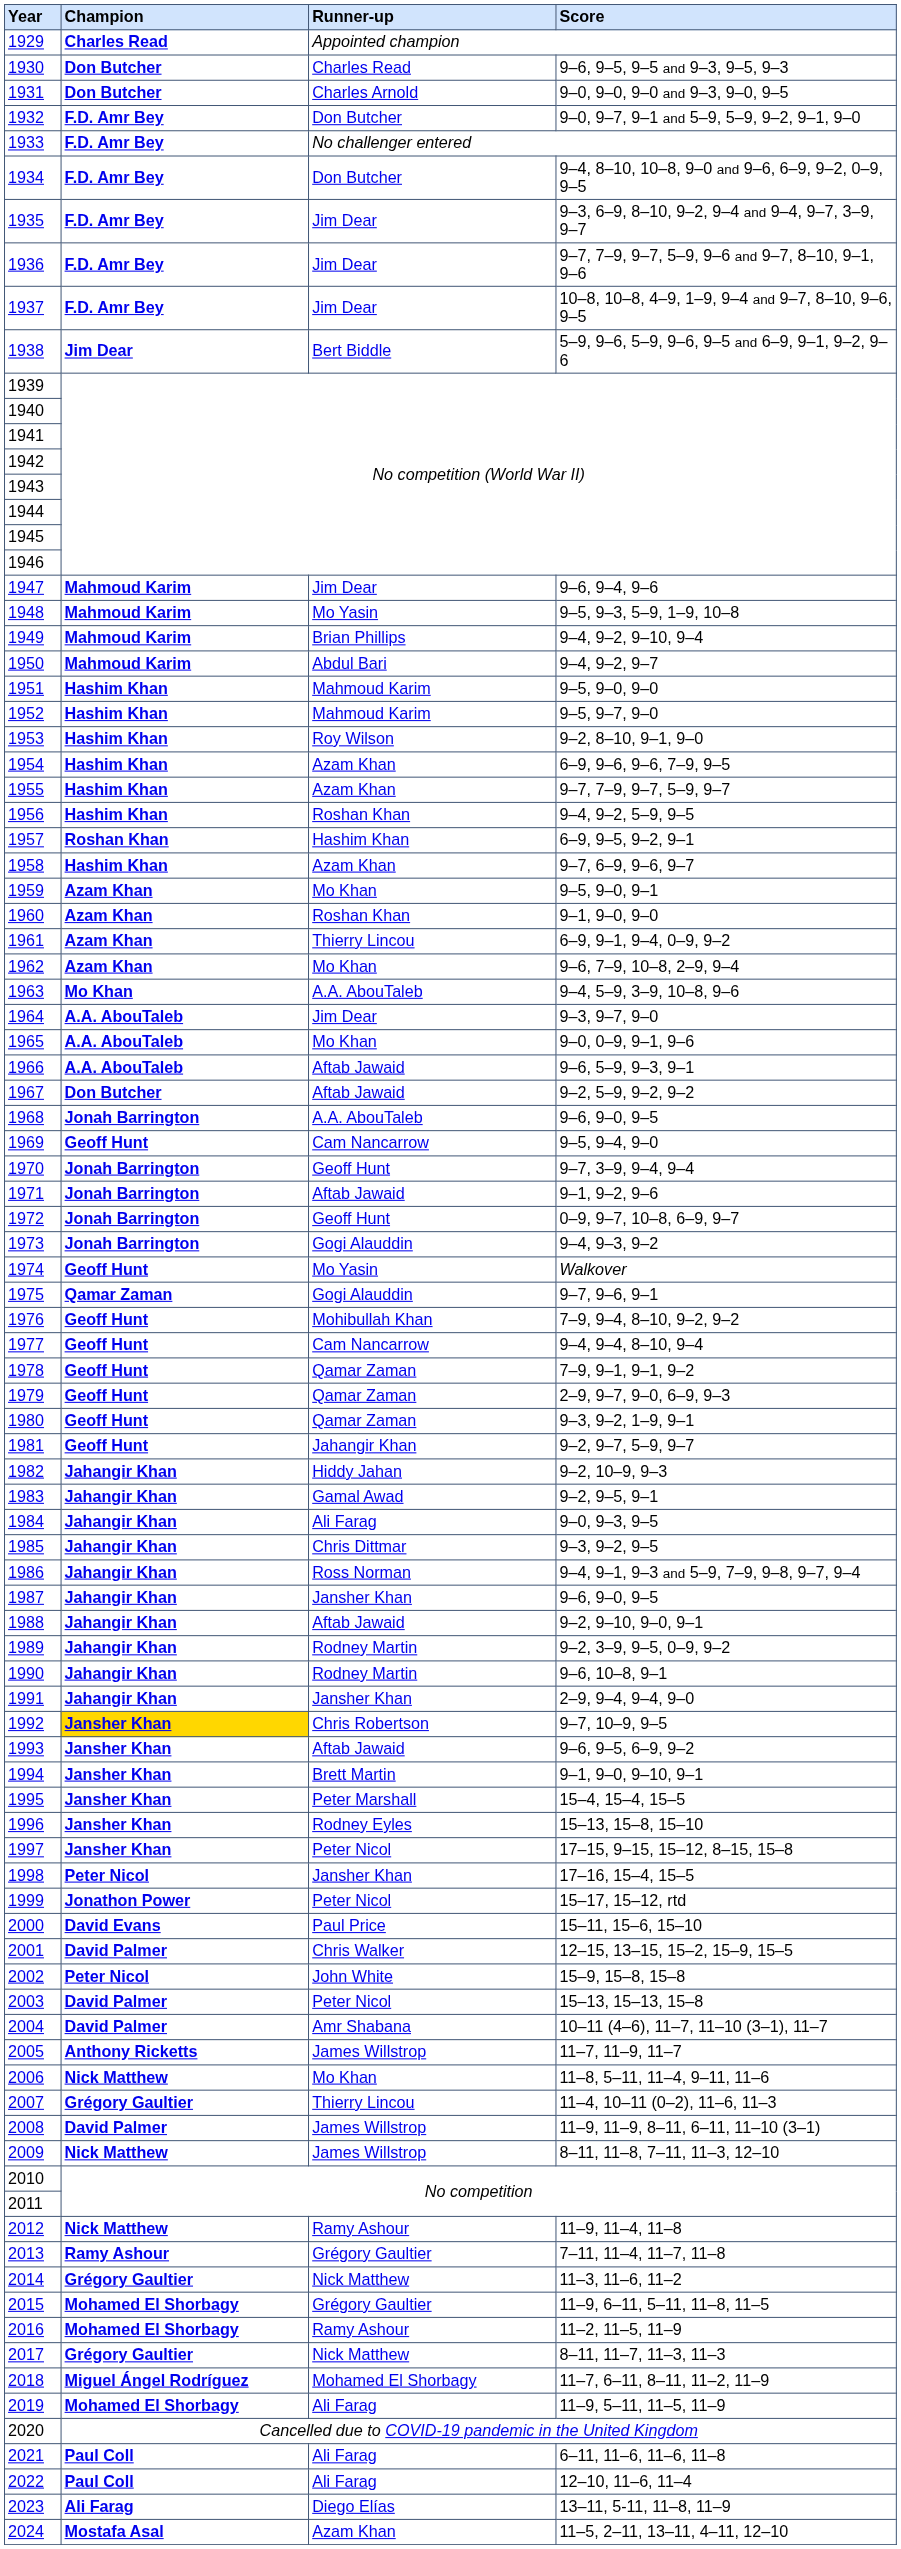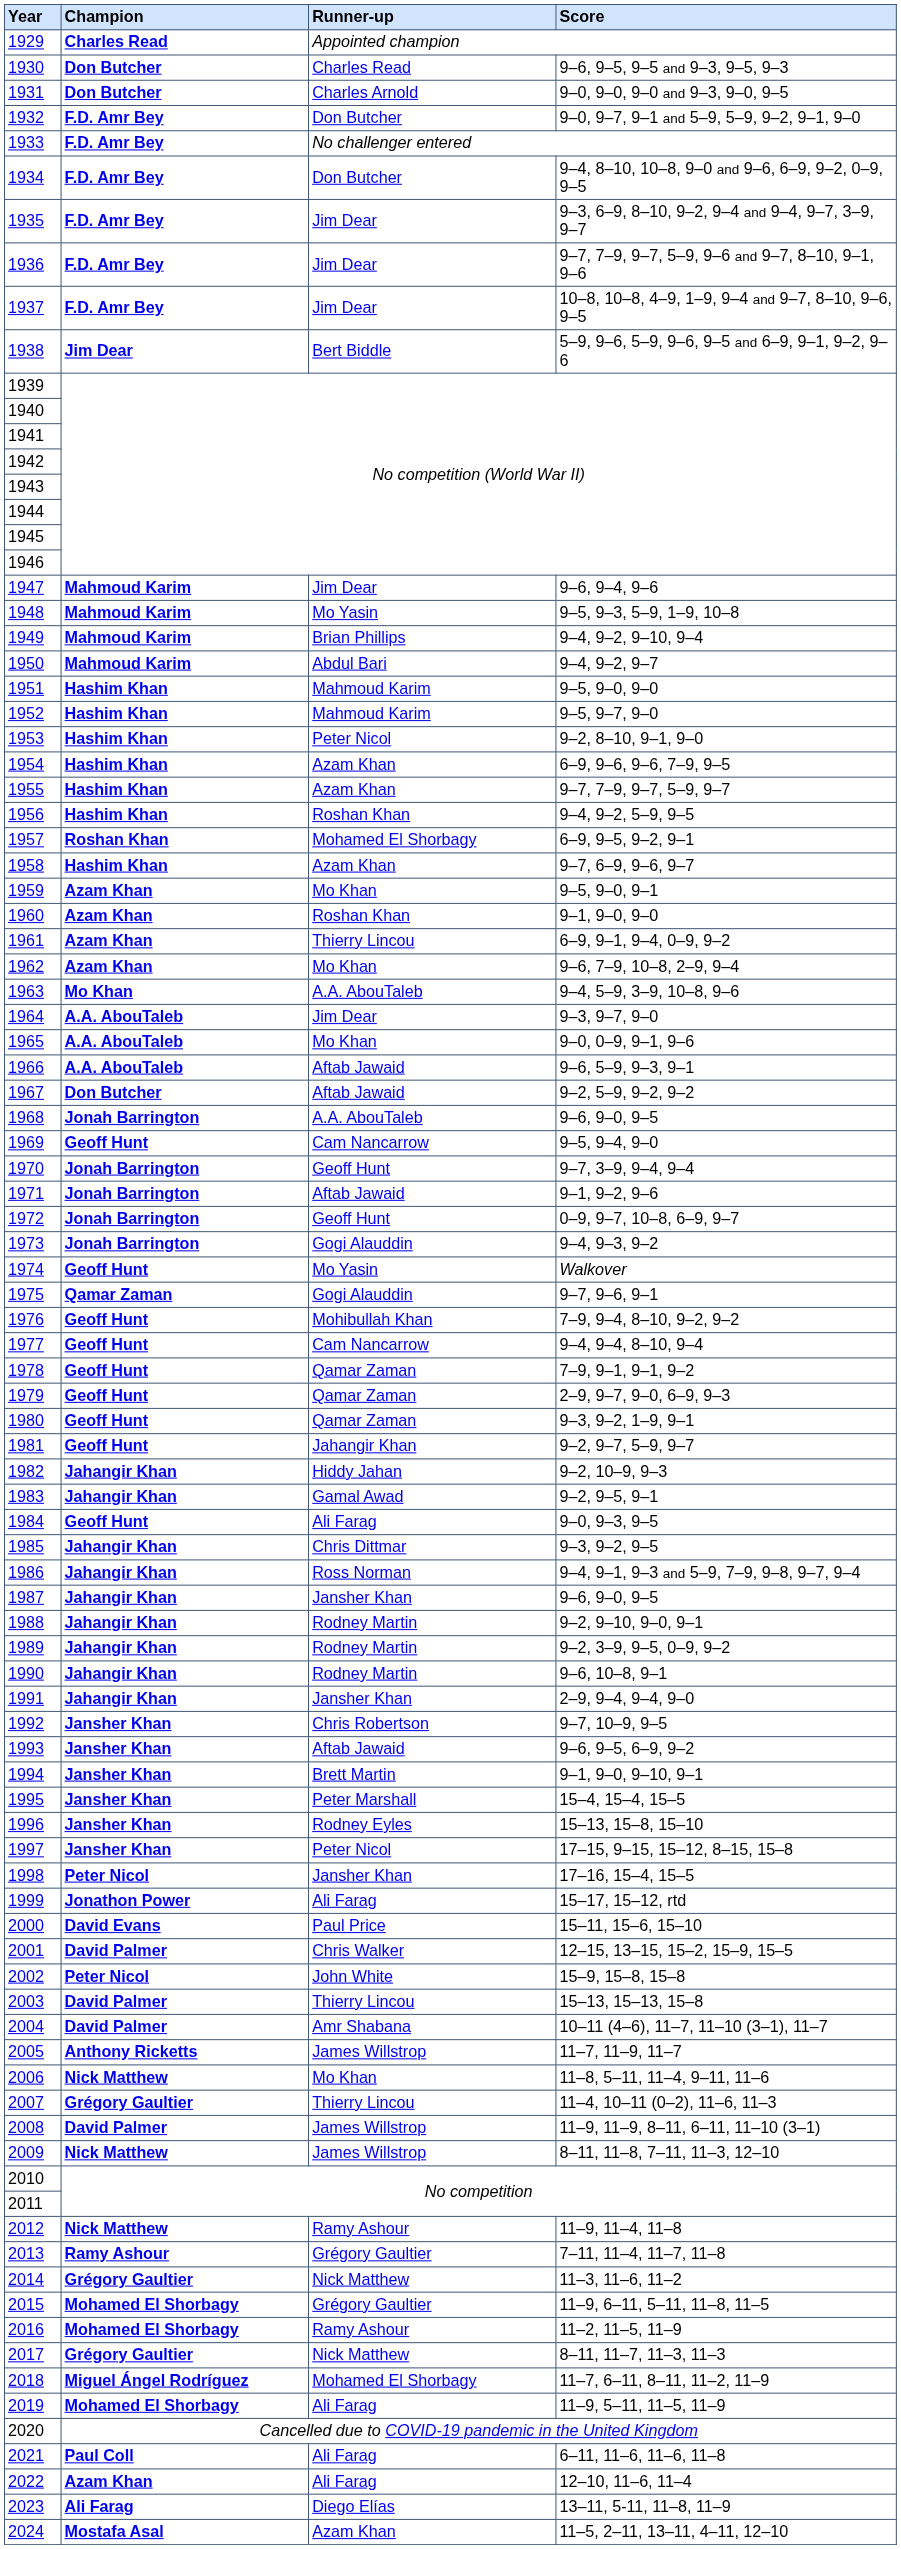1953 | Runner-up: Roy Wilson -> Peter Nicol
1957 | Runner-up: Hashim Khan -> Mohamed El Shorbagy
1984 | Champion: Jahangir Khan -> Geoff Hunt
1988 | Runner-up: Aftab Jawaid -> Rodney Martin
1992 | Champion: gold background -> no background
1999 | Runner-up: Peter Nicol -> Ali Farag
2003 | Runner-up: Peter Nicol -> Thierry Lincou
2022 | Champion: Paul Coll -> Azam Khan
